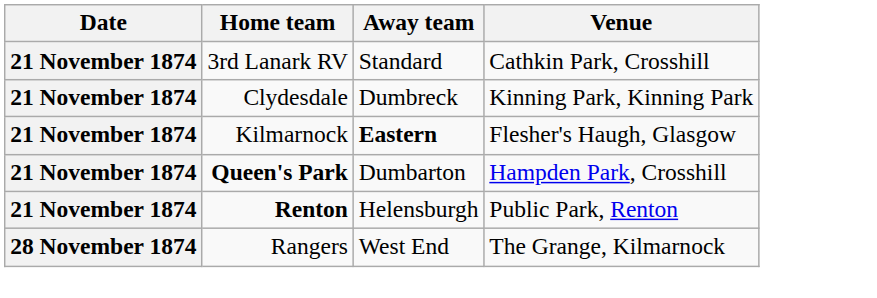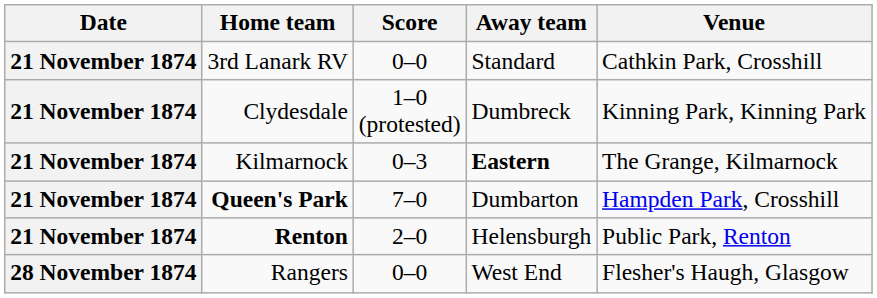+ column: Score | 0–0 | 1–0 (protested) | 0–3 | 7–0 | 2–0 | 0–0
Kilmarnock | Venue: Flesher's Haugh, Glasgow -> The Grange, Kilmarnock
Rangers | Venue: The Grange, Kilmarnock -> Flesher's Haugh, Glasgow
